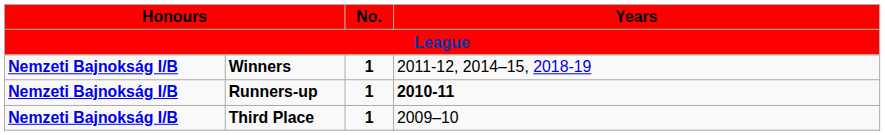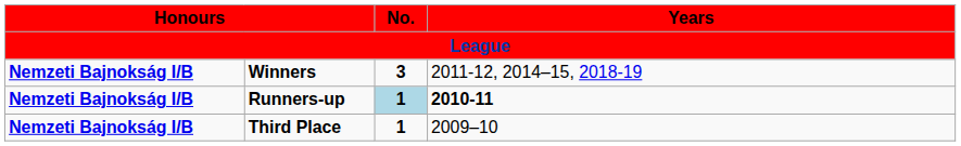Winners | No.: 1 -> 3
Runners-up | No.: no background -> lightblue background
